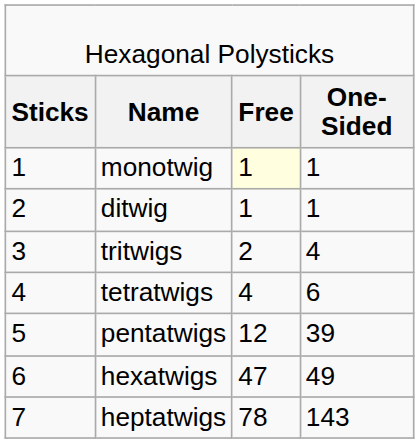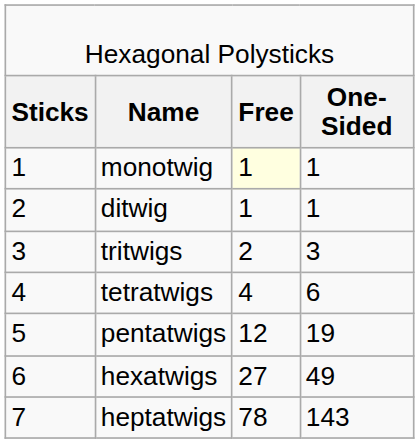tritwigs | column 4: 4 -> 3
pentatwigs | column 4: 39 -> 19
hexatwigs | column 3: 47 -> 27
